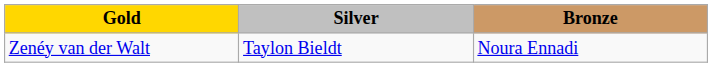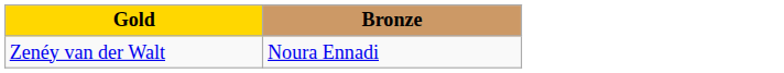- column: Silver | Taylon Bieldt
